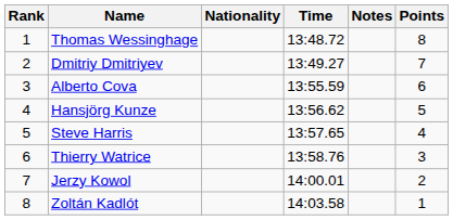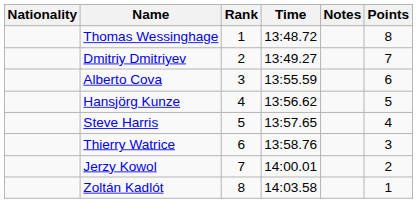columns swapped: Rank <-> Nationality
